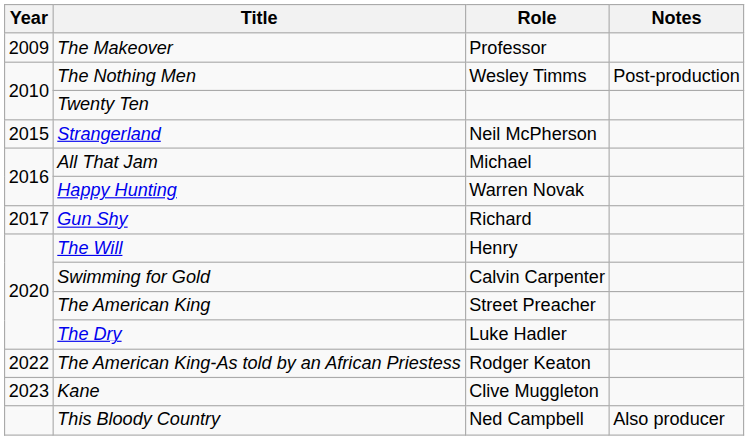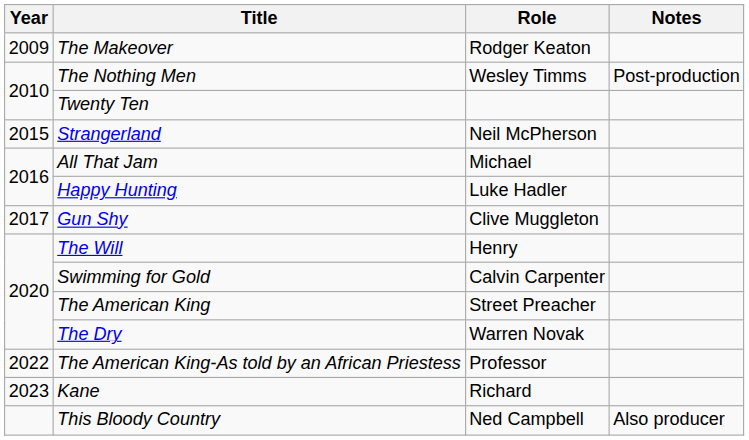The Makeover | Role: Professor -> Rodger Keaton
Happy Hunting | Role: Warren Novak -> Luke Hadler
Gun Shy | Role: Richard -> Clive Muggleton
The Dry | Role: Luke Hadler -> Warren Novak
The American King-As told by an African Priestess | Role: Rodger Keaton -> Professor
Kane | Role: Clive Muggleton -> Richard
